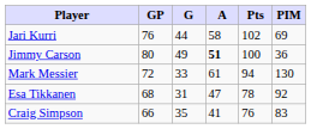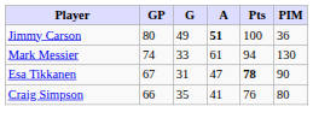- row: Jari Kurri | 76 | 44 | 58 | 102 | 69
Mark Messier | GP: 72 -> 74
Esa Tikkanen | GP: 68 -> 67
Esa Tikkanen | Pts: normal -> bold
Esa Tikkanen | PIM: 92 -> 90
Craig Simpson | PIM: 83 -> 80
